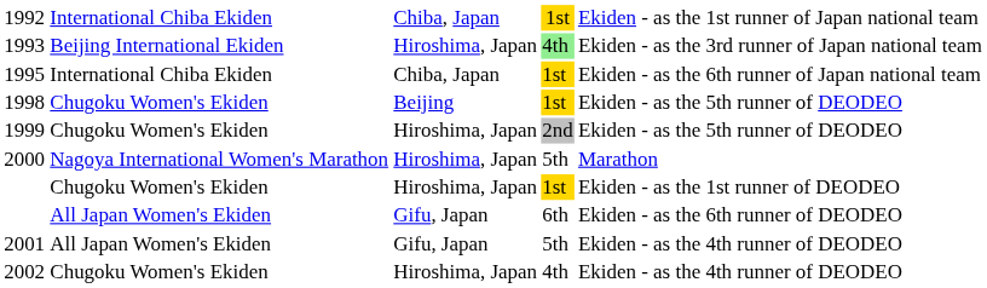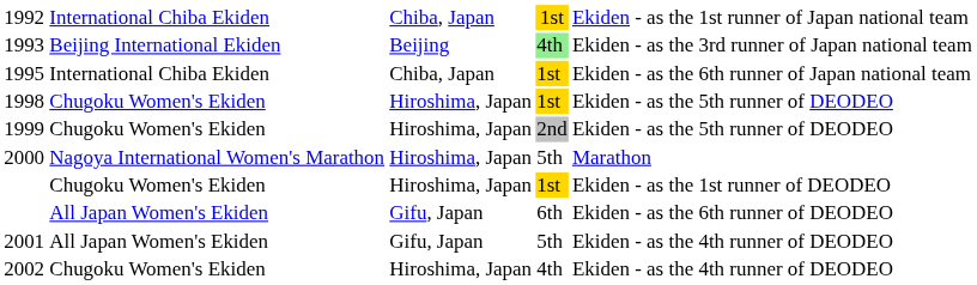1993 | column 3: Hiroshima, Japan -> Beijing
1998 | column 3: Beijing -> Hiroshima, Japan
